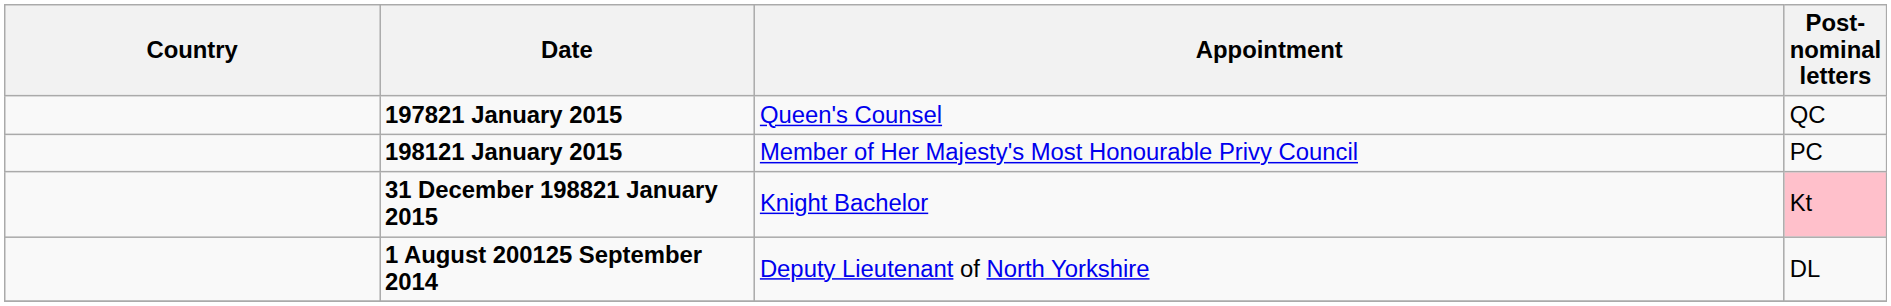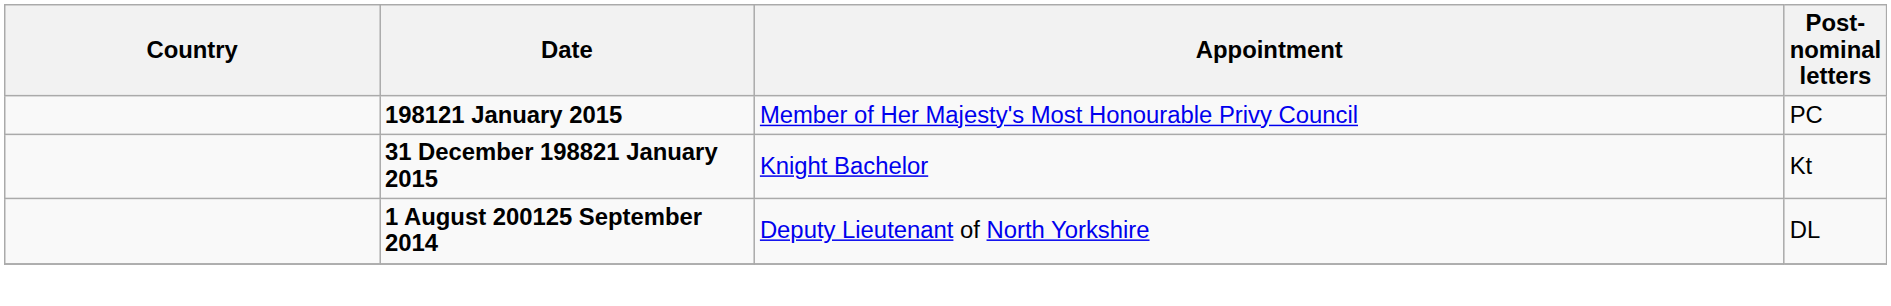- row: 197821 January 2015 | Queen's Counsel | QC
31 December 198821 January 2015 | Post-nominal letters: pink background -> no background
